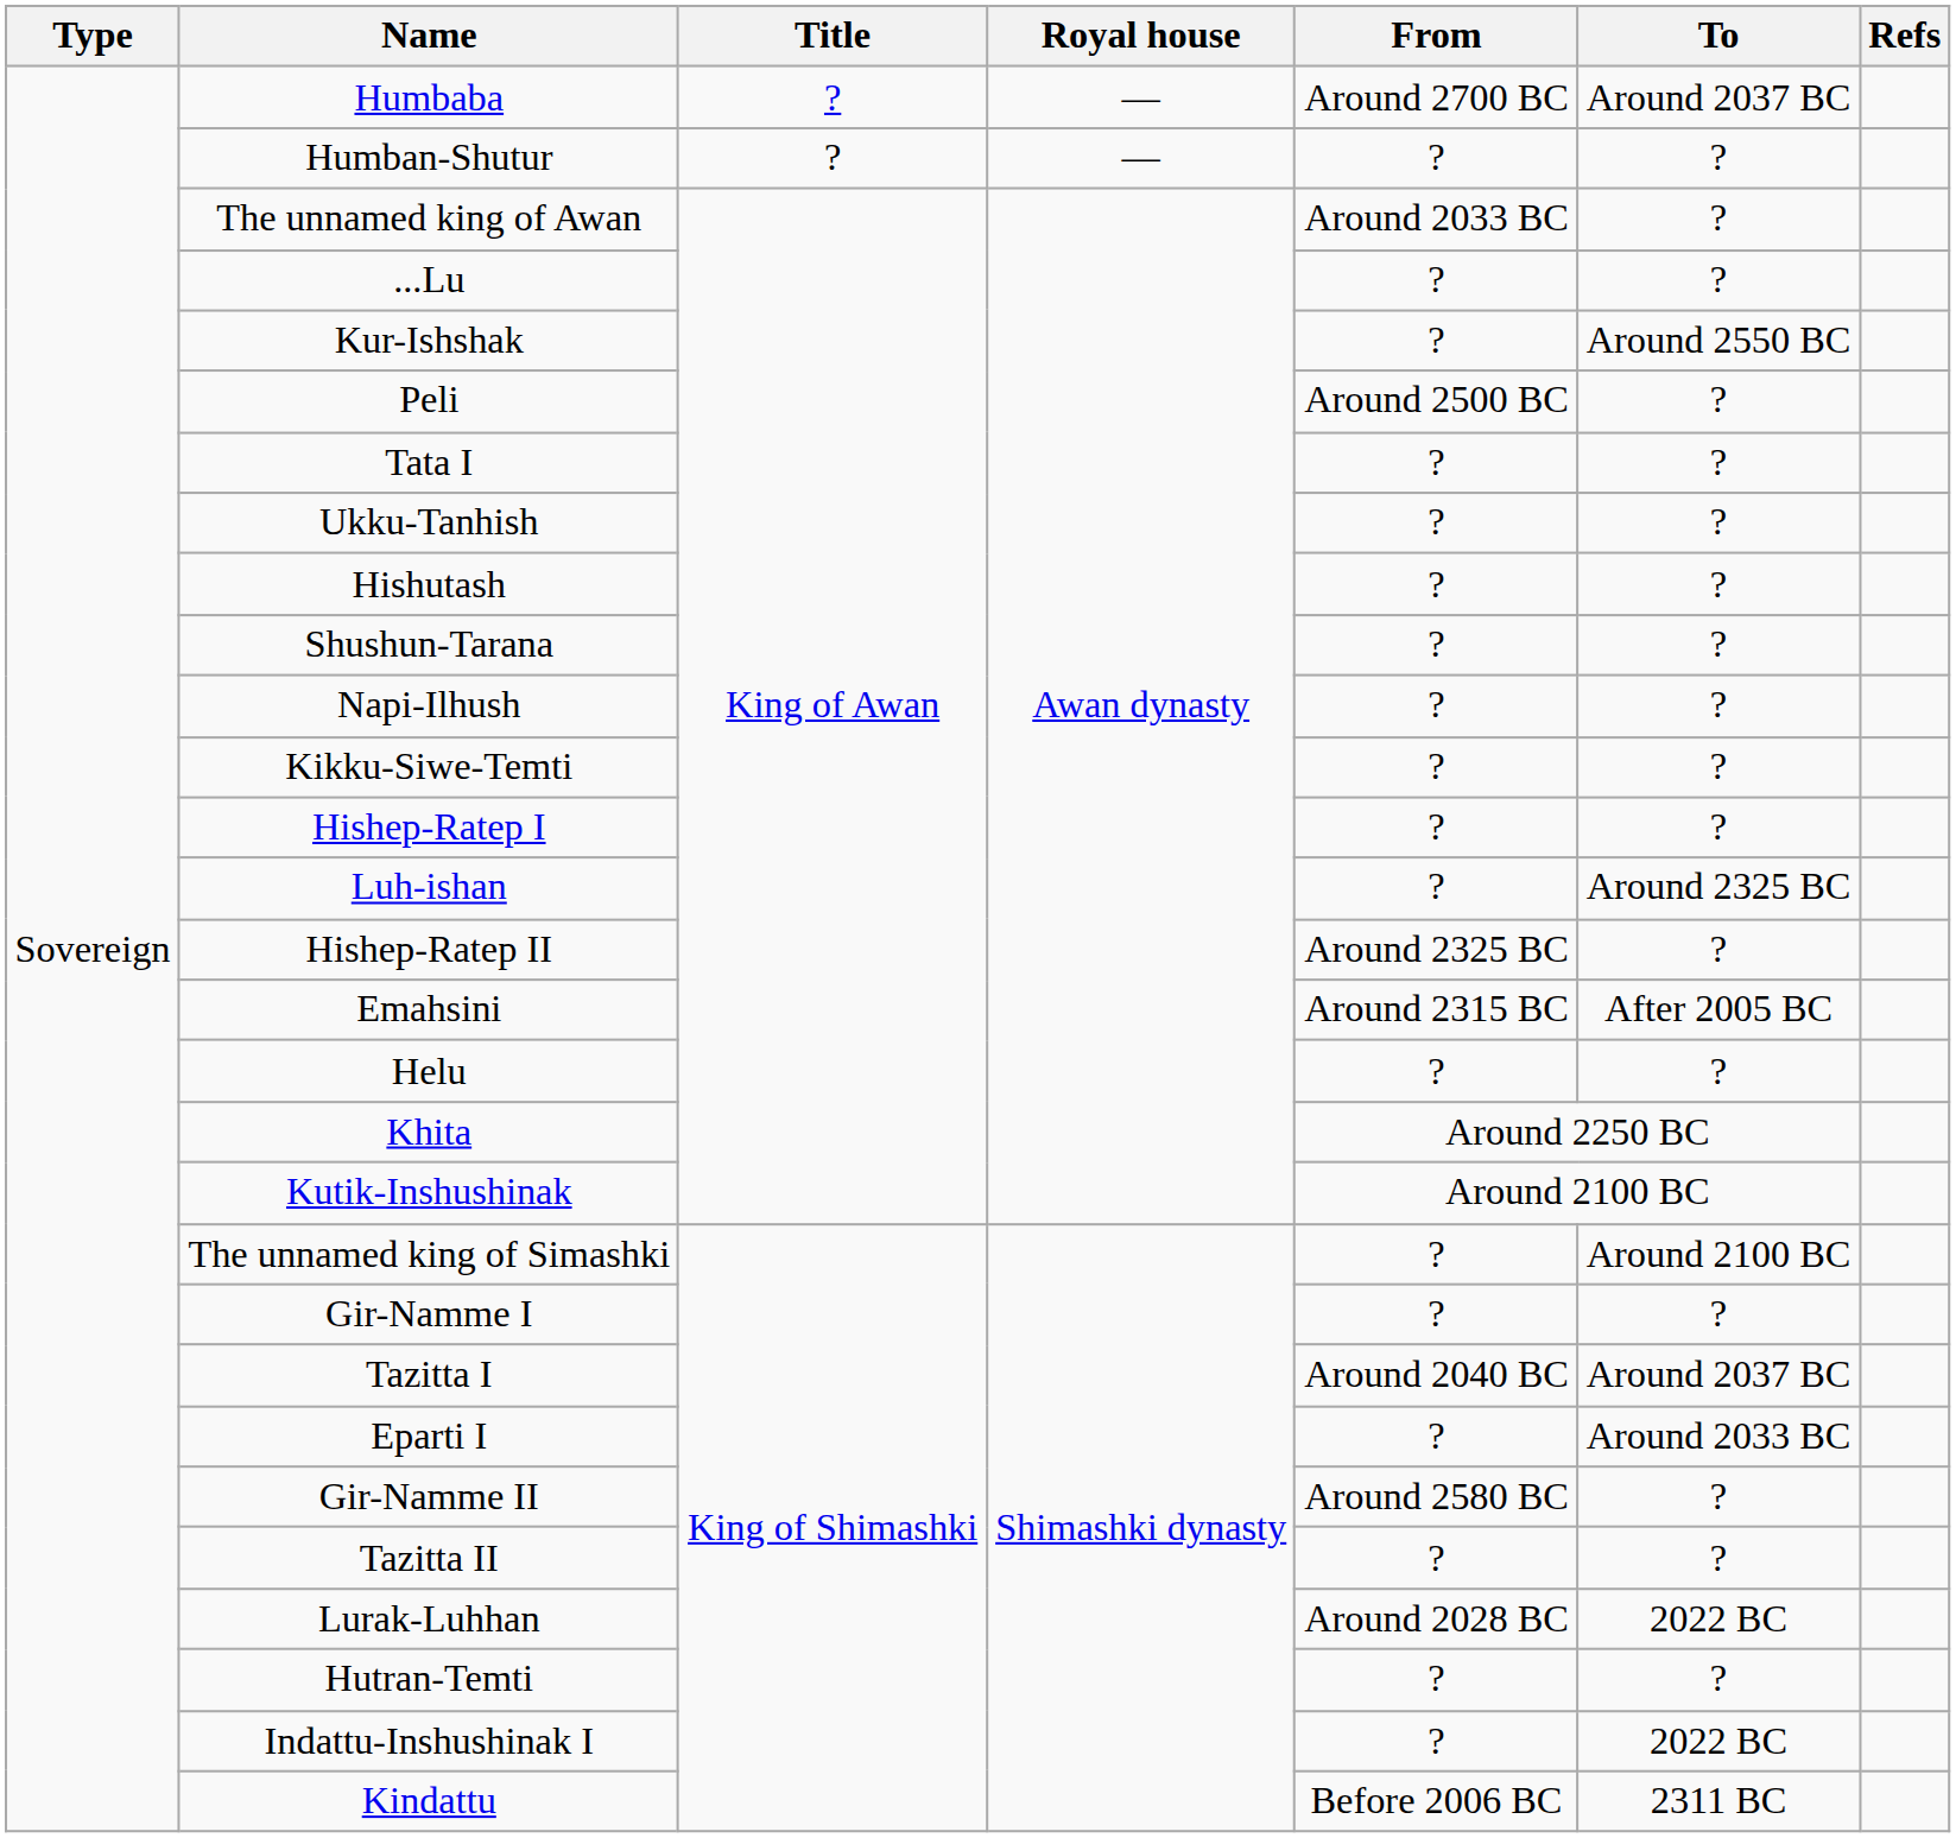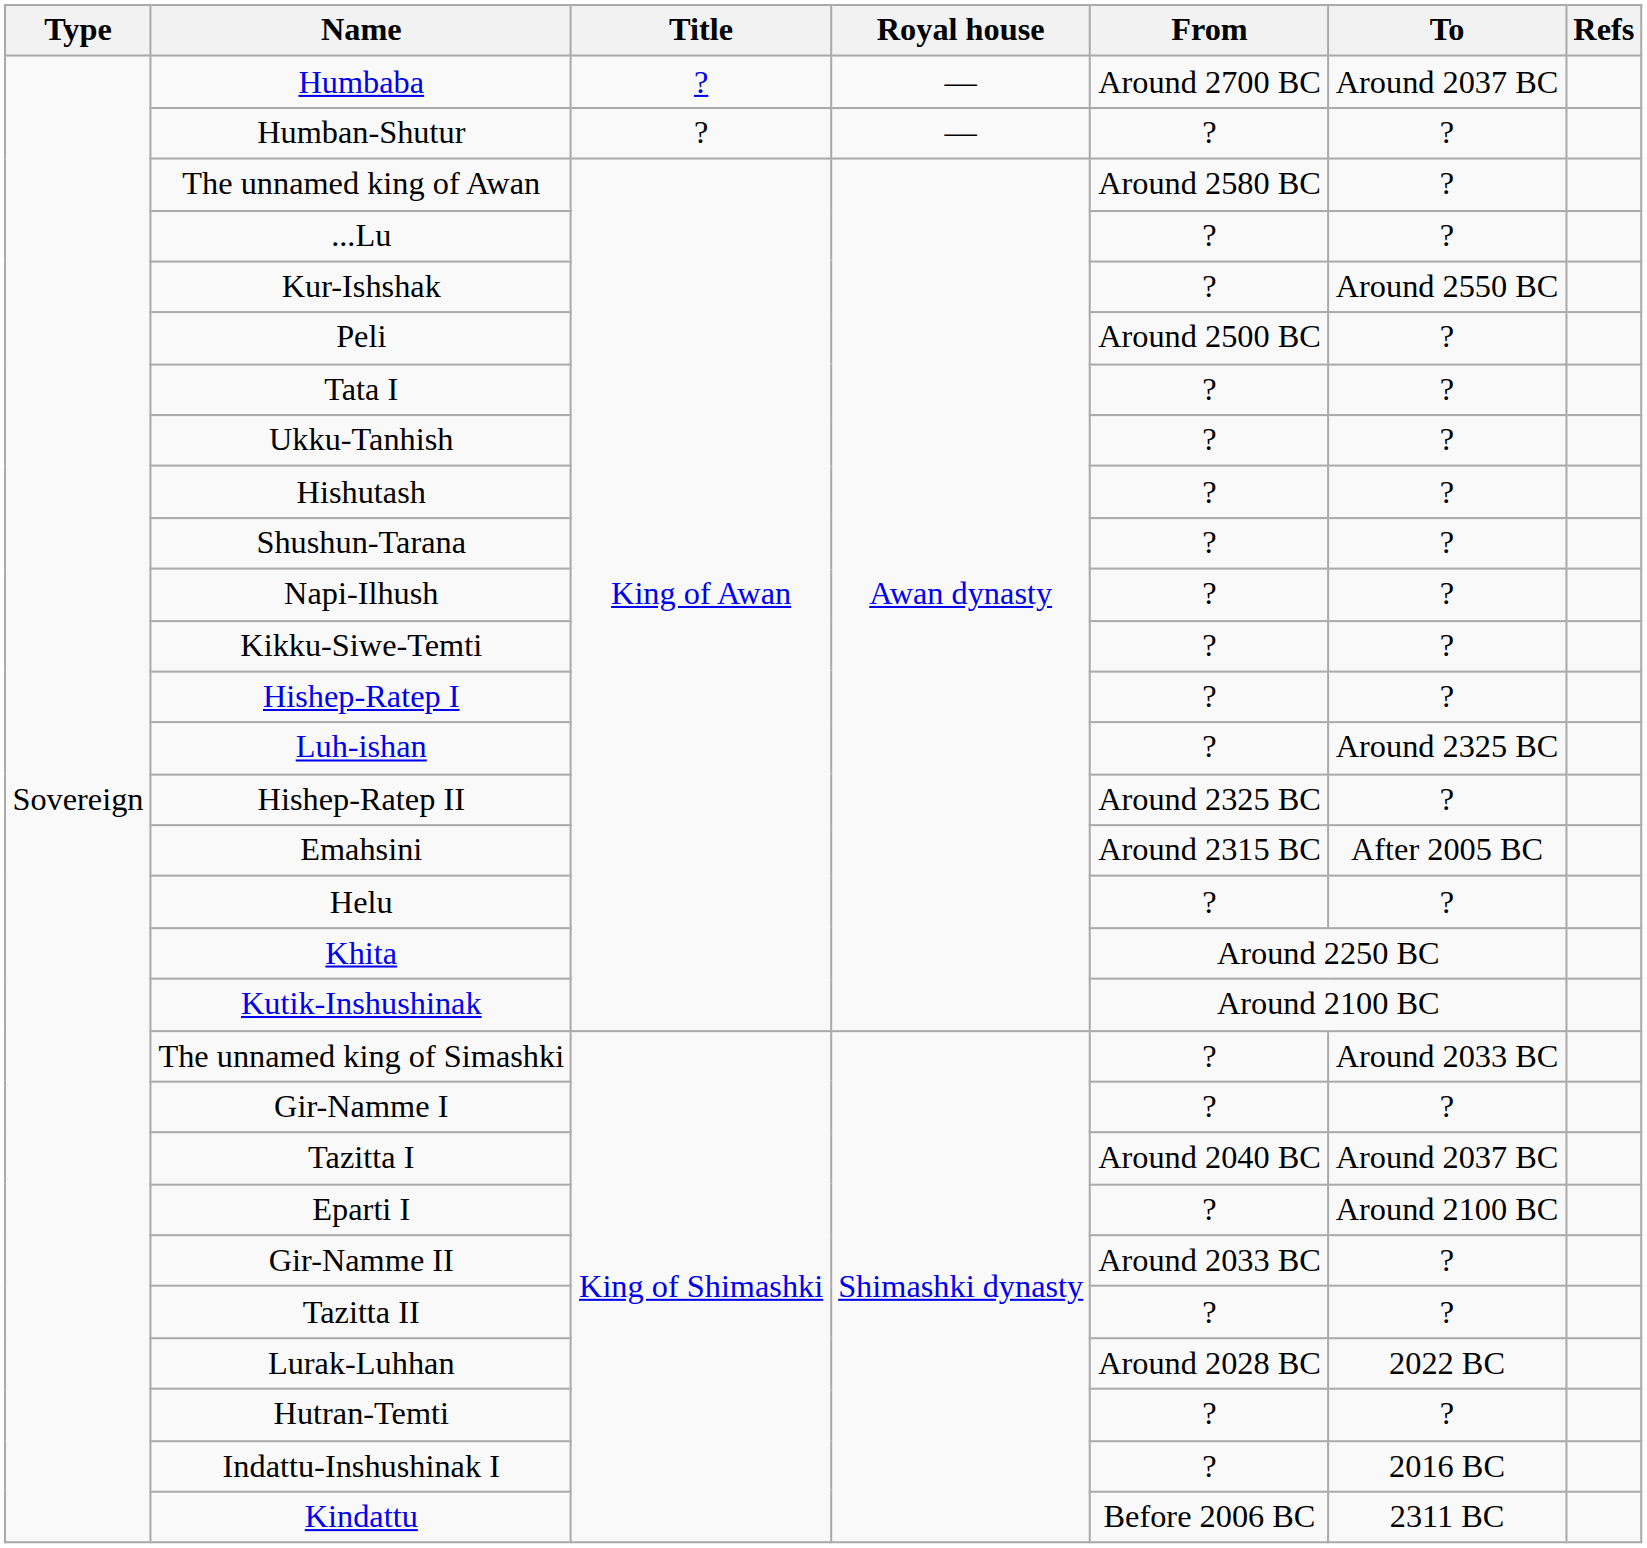The unnamed king of Awan | From: Around 2033 BC -> Around 2580 BC
The unnamed king of Simashki | To: Around 2100 BC -> Around 2033 BC
Eparti I | To: Around 2033 BC -> Around 2100 BC
Gir-Namme II | From: Around 2580 BC -> Around 2033 BC
Indattu-Inshushinak I | To: 2022 BC -> 2016 BC
